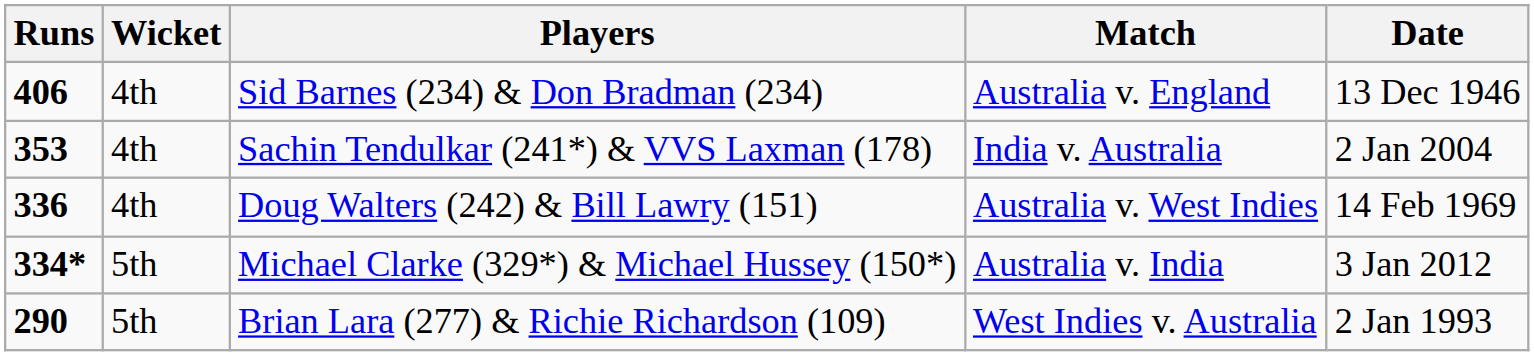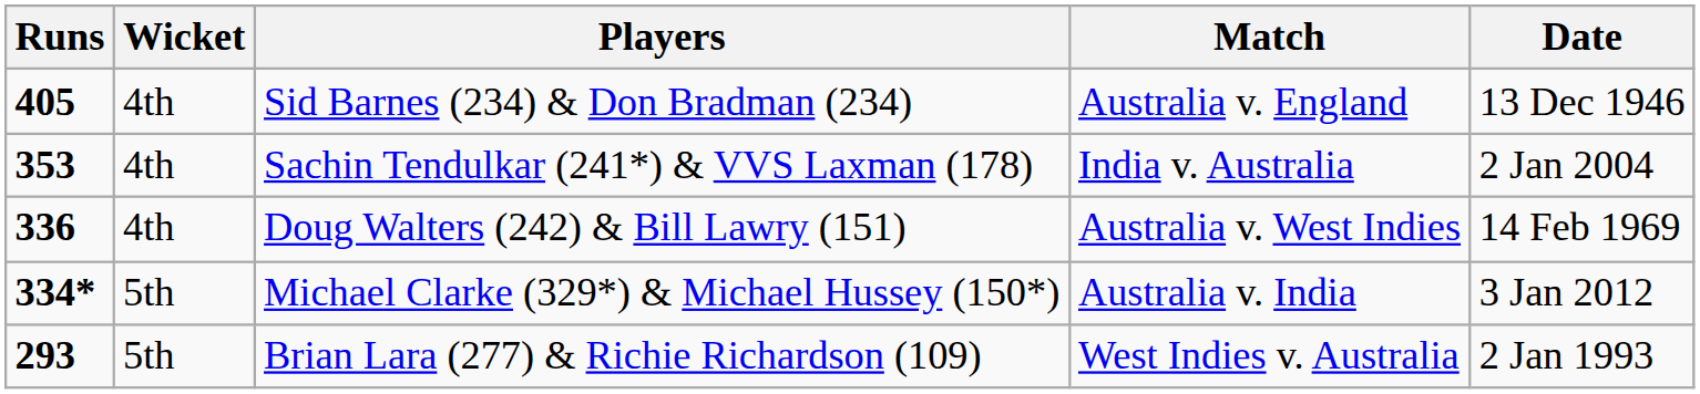Sid Barnes (234) & Don Bradman (234) | Runs: 406 -> 405
Brian Lara (277) & Richie Richardson (109) | Runs: 290 -> 293
